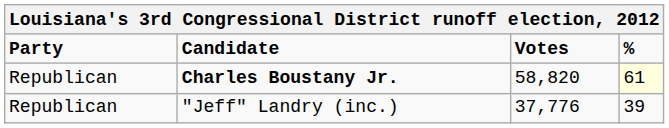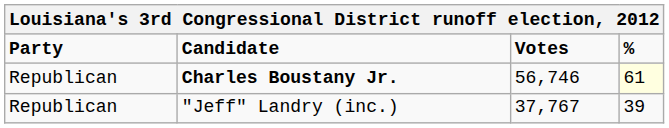Charles Boustany Jr. | Votes: 58,820 -> 56,746
"Jeff" Landry (inc.) | Votes: 37,776 -> 37,767
